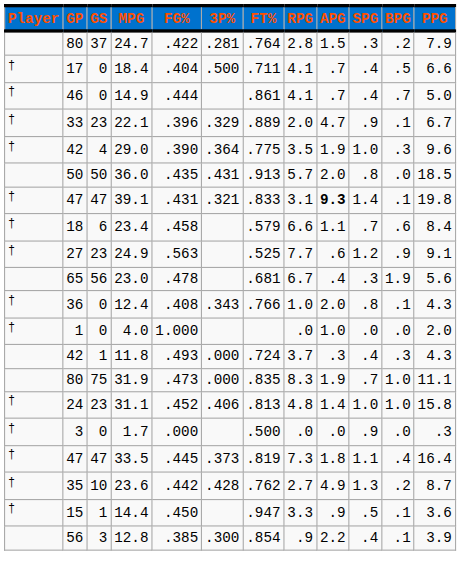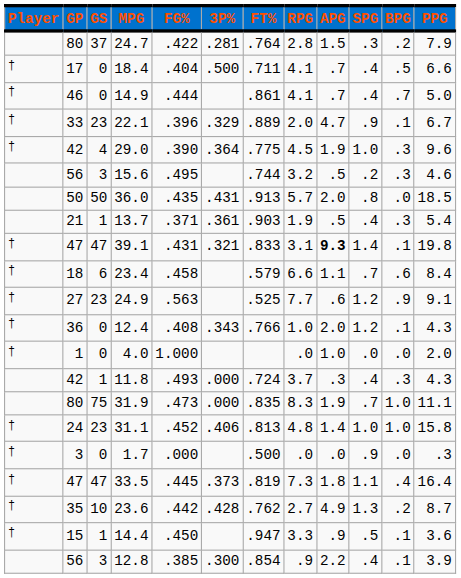29.0 | RPG: 3.5 -> 4.5
+ row: 56 | 3 | 15.6 | .495 | .744 | 3.2 | .5 | .2 | .3 | 4.6
+ row: 21 | 1 | 13.7 | .371 | .361 | .903 | 1.9 | .5 | .4 | .3 | 5.4
- row: 65 | 56 | 23.0 | .478 | .681 | 6.7 | .4 | .3 | 1.9 | 5.6
12.4 | SPG: .8 -> 1.2
